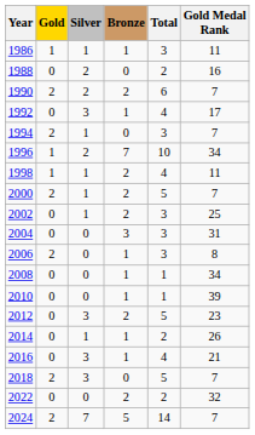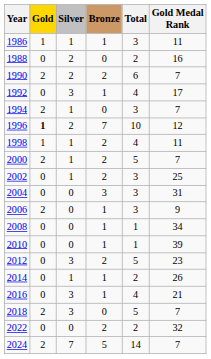1996 | Gold: normal -> bold
1996 | Gold Medal Rank: 34 -> 12
2006 | Gold Medal Rank: 8 -> 9
